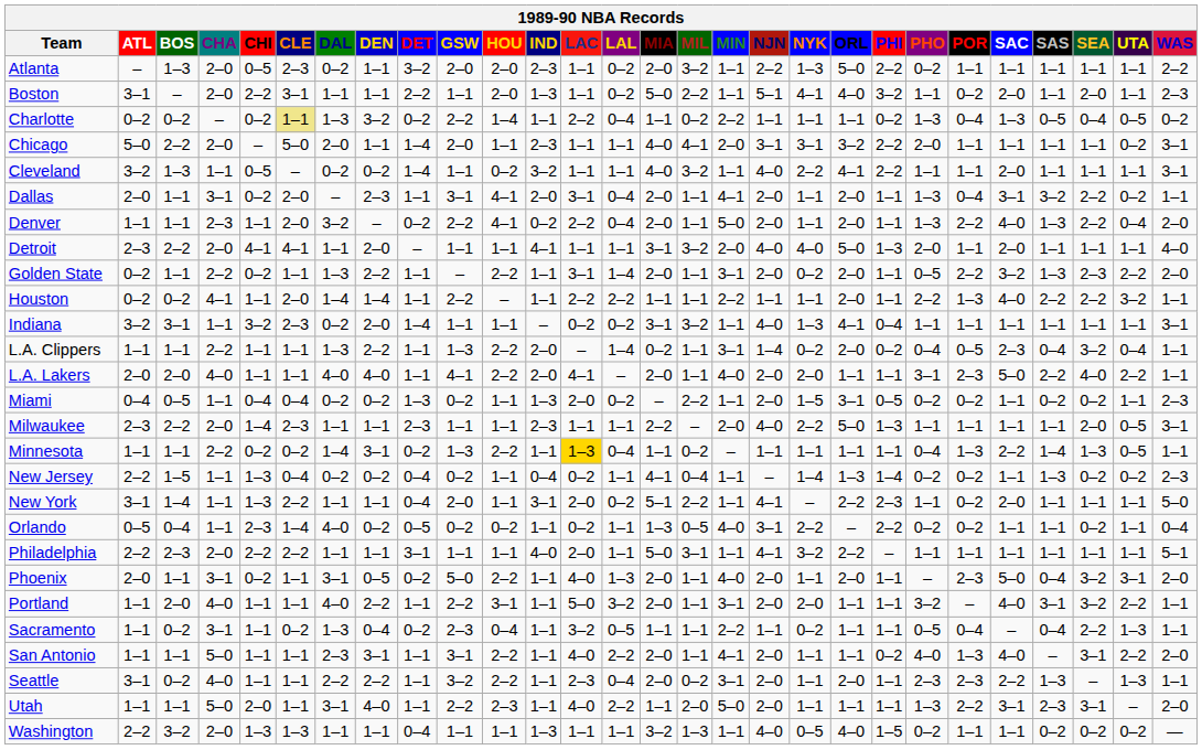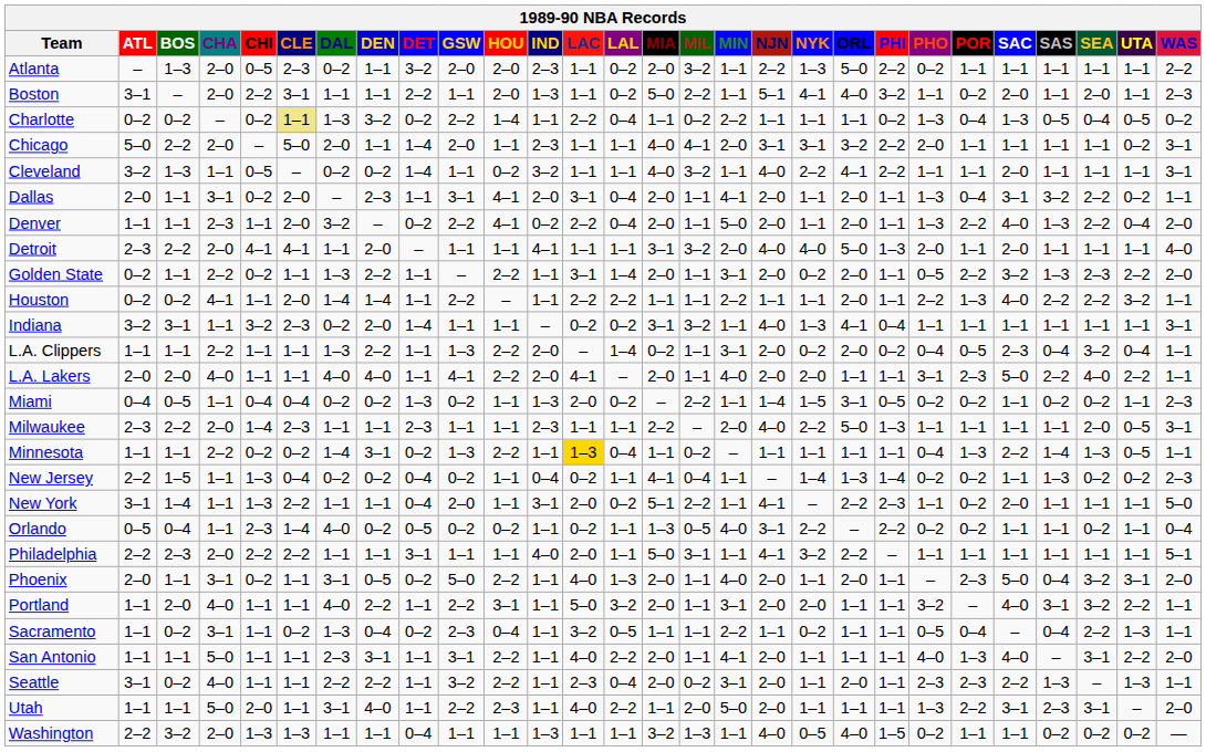L.A. Clippers | NJN: 1–4 -> 2–0
Miami | NJN: 2–0 -> 1–4
San Antonio | PHI: 0–2 -> 1–1
